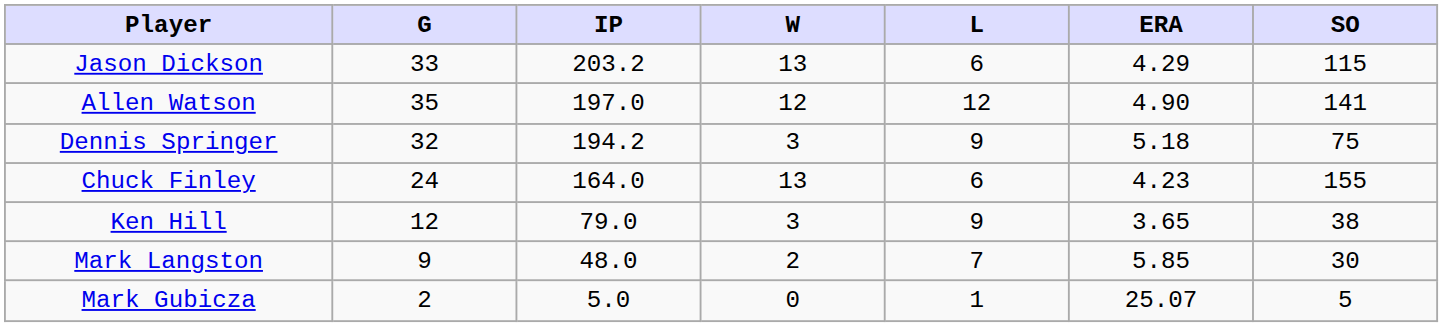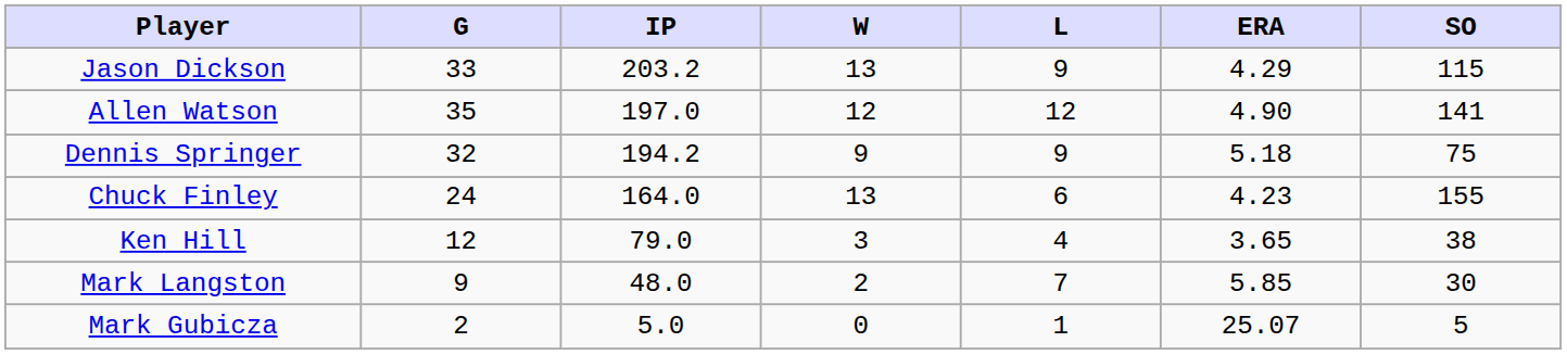Jason Dickson | L: 6 -> 9
Dennis Springer | W: 3 -> 9
Ken Hill | L: 9 -> 4
